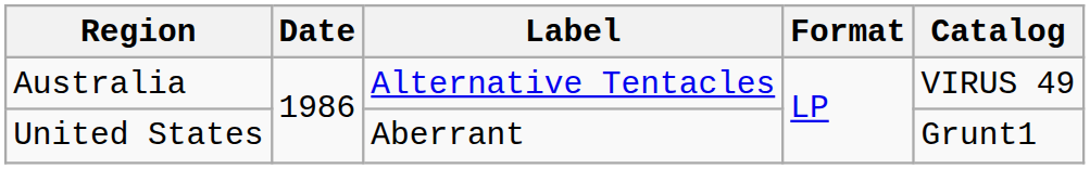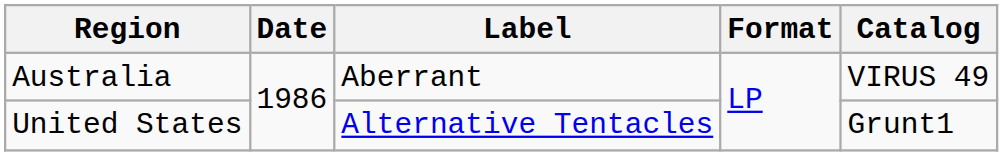Australia | Label: Alternative Tentacles -> Aberrant
United States | Label: Aberrant -> Alternative Tentacles
